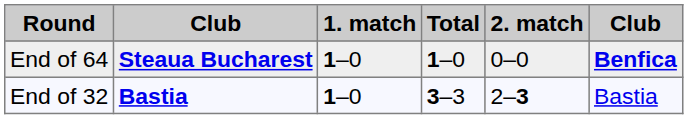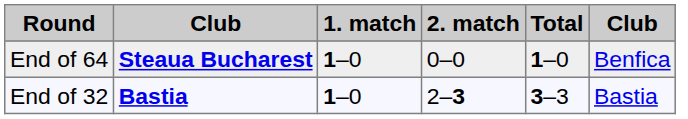columns swapped: Total <-> 2. match
End of 64 | column 6: bold -> normal
